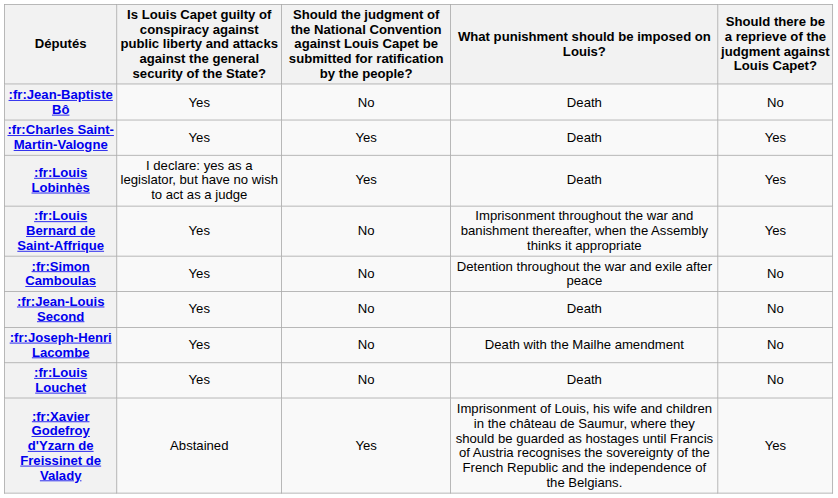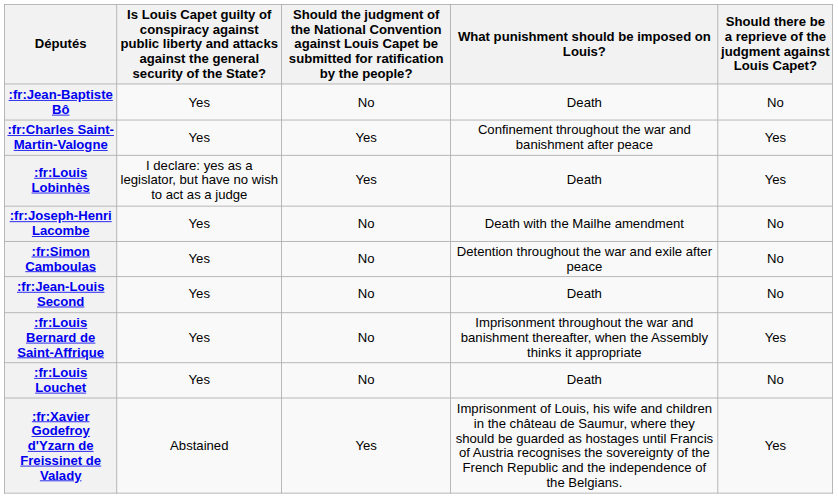:fr:Charles Saint-Martin-Valogne | What punishment should be imposed on Louis?: Death -> Confinement throughout the war and banishment after peace
rows swapped: :fr:Louis Bernard de Saint-Affrique <-> :fr:Joseph-Henri Lacombe
